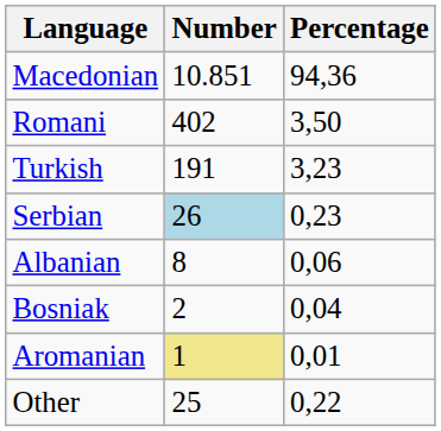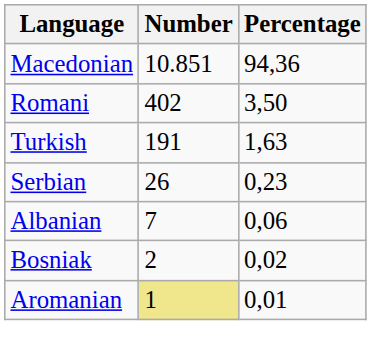Turkish | Percentage: 3,23 -> 1,63
Serbian | Number: lightblue background -> no background
Albanian | Number: 8 -> 7
Bosniak | Percentage: 0,04 -> 0,02
- row: Other | 25 | 0,22
